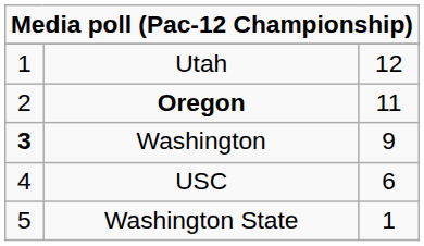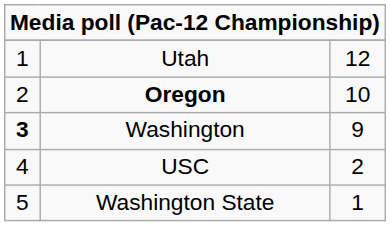Oregon | column 3: 11 -> 10
USC | column 3: 6 -> 2
